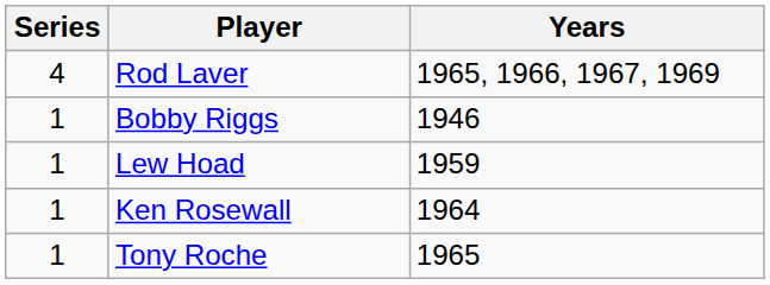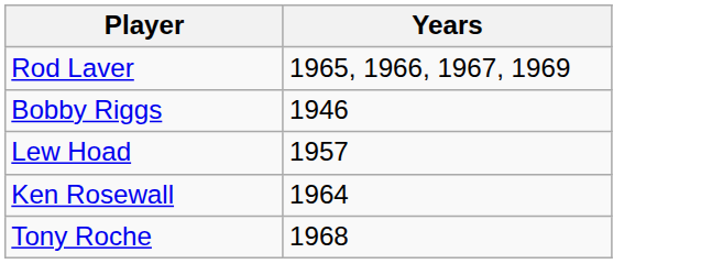- column: Series | 4 | 1 | 1 | 1 | 1
Lew Hoad | Years: 1959 -> 1957
Tony Roche | Years: 1965 -> 1968
